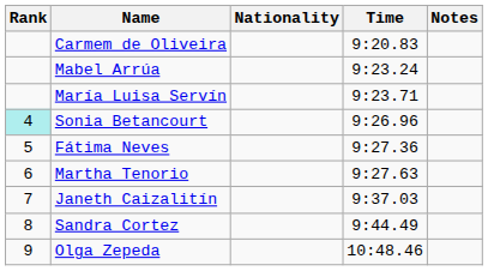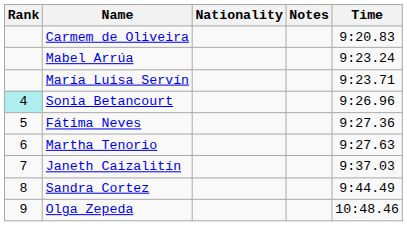columns swapped: Time <-> Notes
